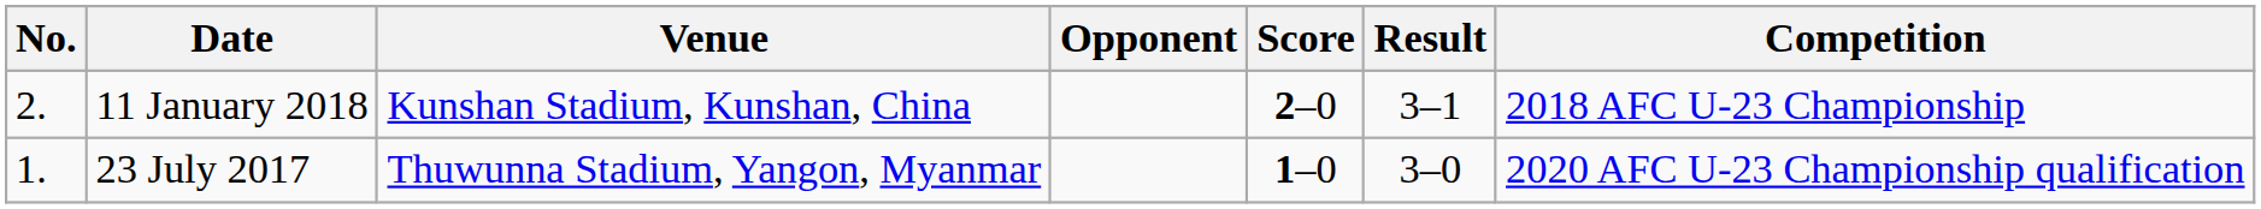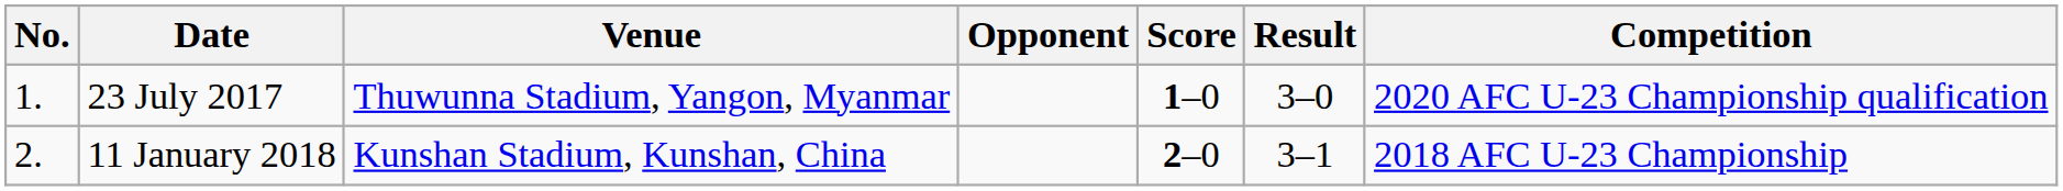rows swapped: 23 July 2017 <-> 11 January 2018
